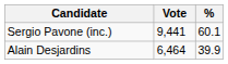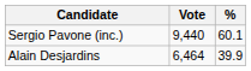Sergio Pavone (inc.) | Vote: 9,441 -> 9,440
